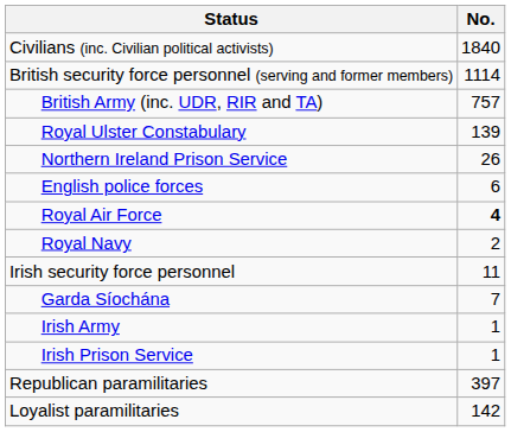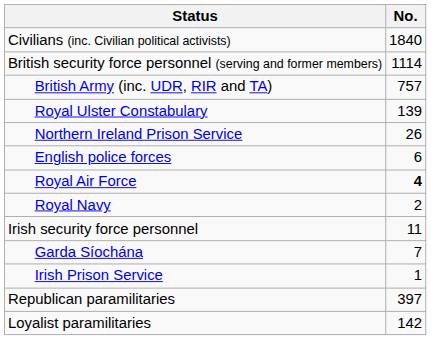- row: Irish Army | 1
